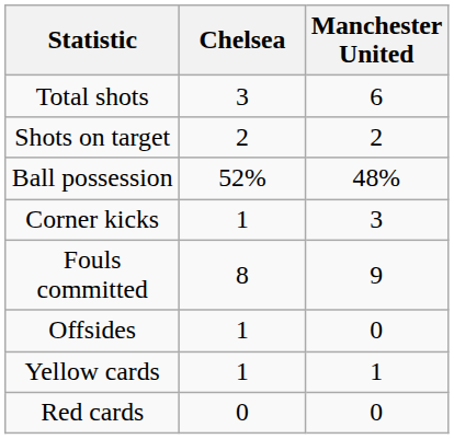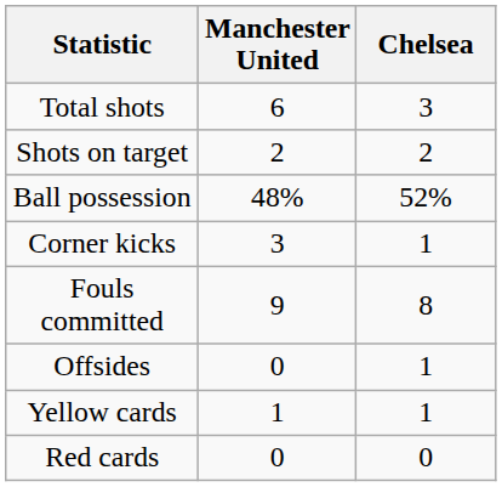columns swapped: Chelsea <-> Manchester United
